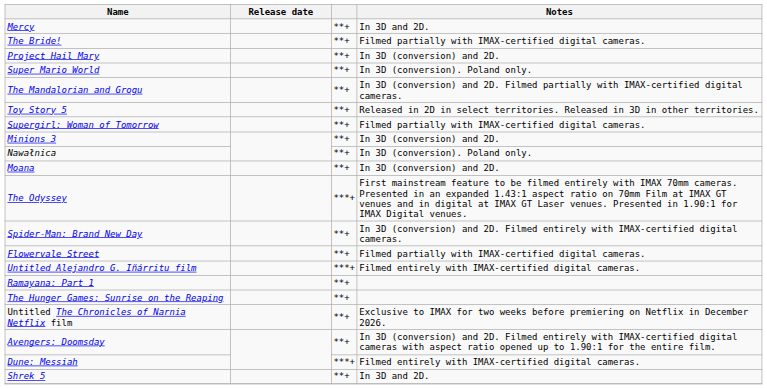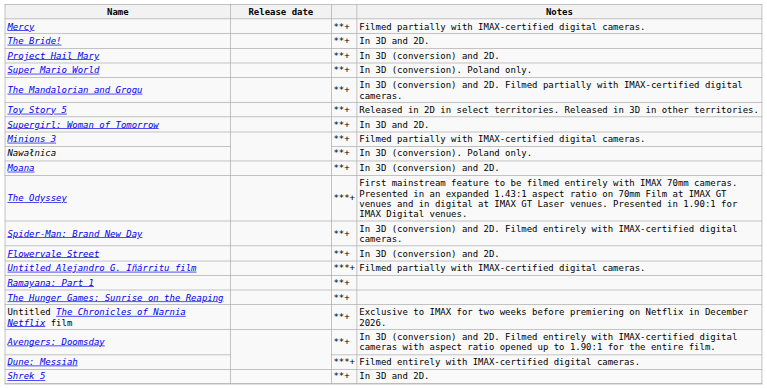Mercy | Notes: In 3D and 2D. -> Filmed partially with IMAX-certified digital cameras.
The Bride! | Notes: Filmed partially with IMAX-certified digital cameras. -> In 3D and 2D.
Supergirl: Woman of Tomorrow | Notes: Filmed partially with IMAX-certified digital cameras. -> In 3D and 2D.
Minions 3 | Notes: In 3D (conversion) and 2D. -> Filmed partially with IMAX-certified digital cameras.
Flowervale Street | Notes: Filmed partially with IMAX-certified digital cameras. -> In 3D (conversion) and 2D.
Untitled Alejandro G. Iñárritu film | Notes: Filmed entirely with IMAX-certified digital cameras. -> Filmed partially with IMAX-certified digital cameras.
